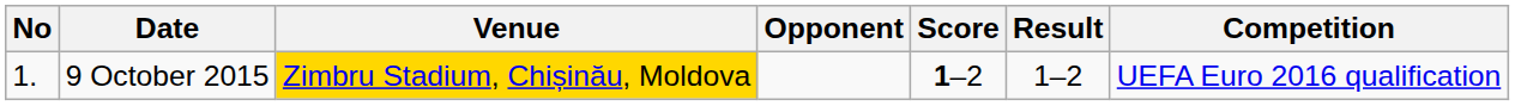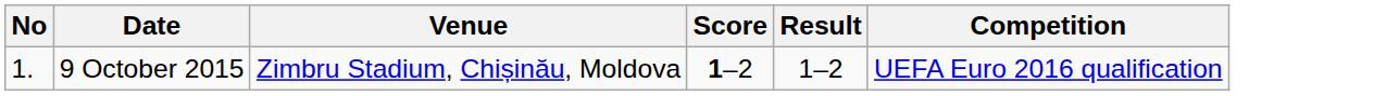- column: Opponent
9 October 2015 | Venue: gold background -> no background
